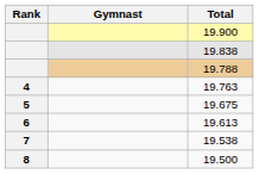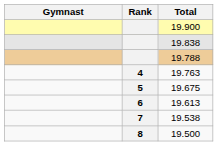columns swapped: Rank <-> Gymnast
